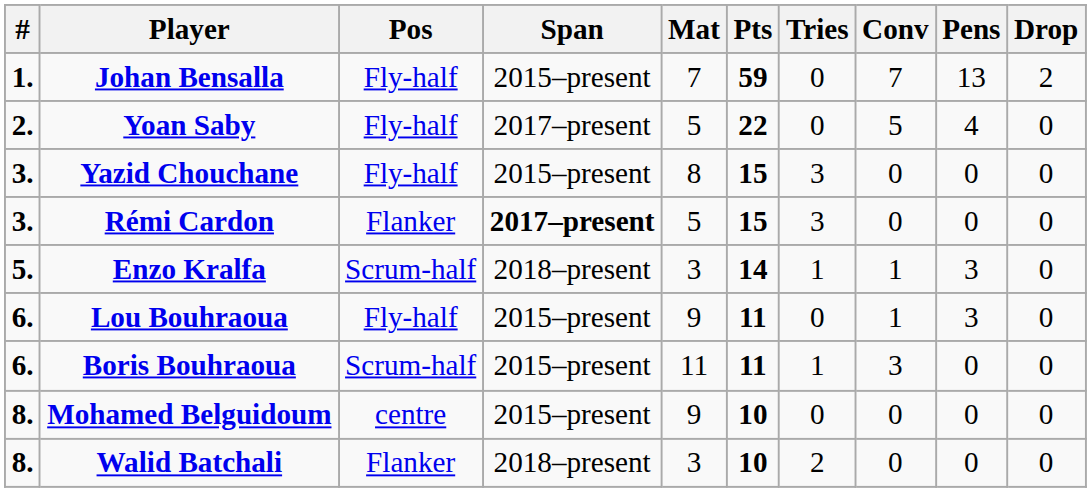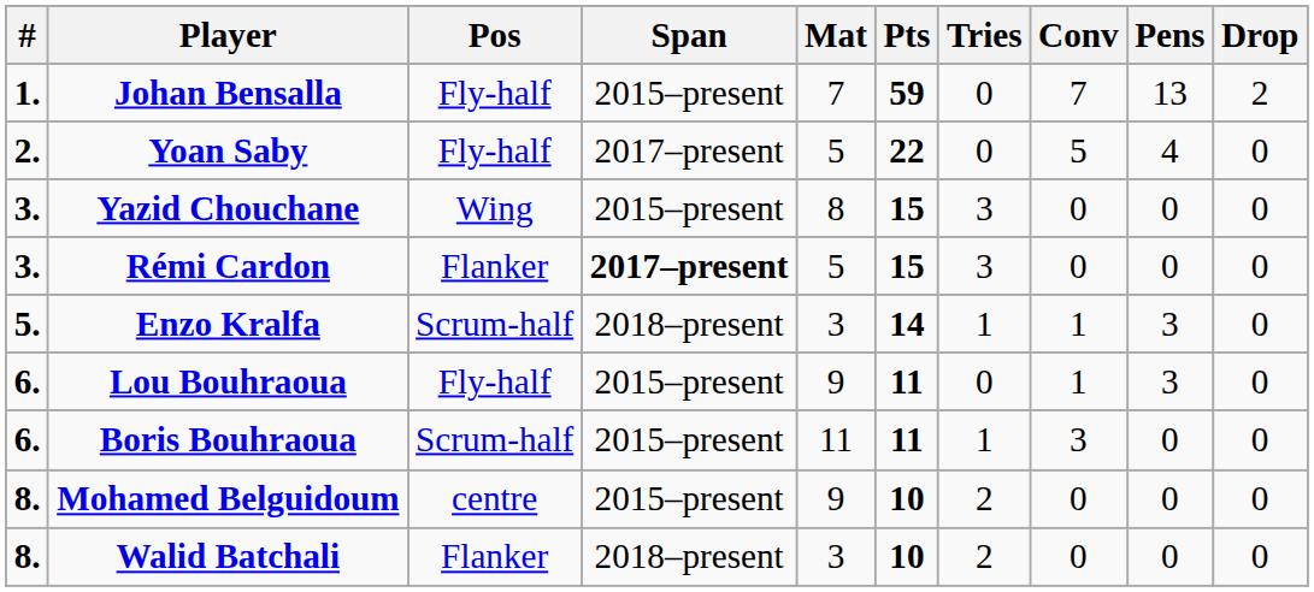Yazid Chouchane | Pos: Fly-half -> Wing
Mohamed Belguidoum | Tries: 0 -> 2
